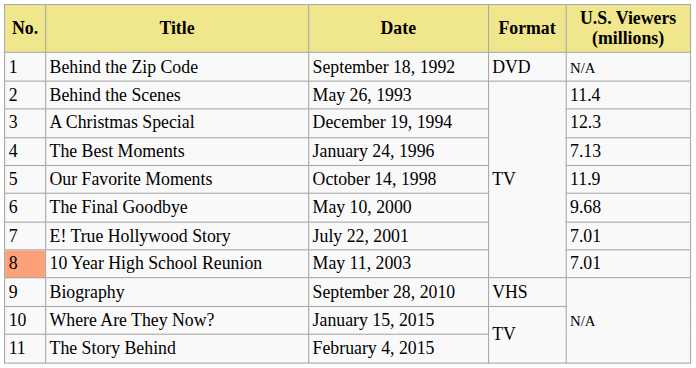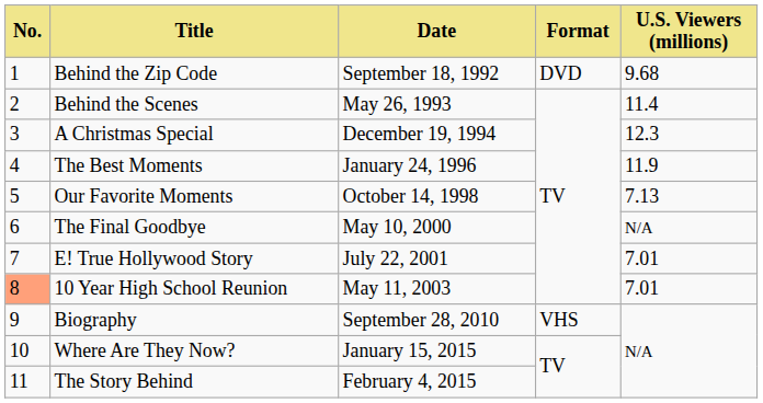Behind the Zip Code | U.S. Viewers (millions): N/A -> 9.68
The Best Moments | U.S. Viewers (millions): 7.13 -> 11.9
Our Favorite Moments | U.S. Viewers (millions): 11.9 -> 7.13
The Final Goodbye | U.S. Viewers (millions): 9.68 -> N/A
